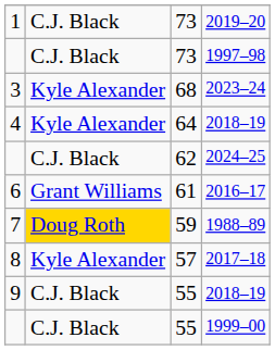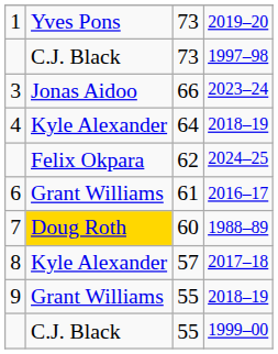2019–20 | column 2: C.J. Black -> Yves Pons
2023–24 | column 2: Kyle Alexander -> Jonas Aidoo
2023–24 | column 3: 68 -> 66
2024–25 | column 2: C.J. Black -> Felix Okpara
1988–89 | column 3: 59 -> 60
9 / 2018–19 | column 2: C.J. Black -> Grant Williams
